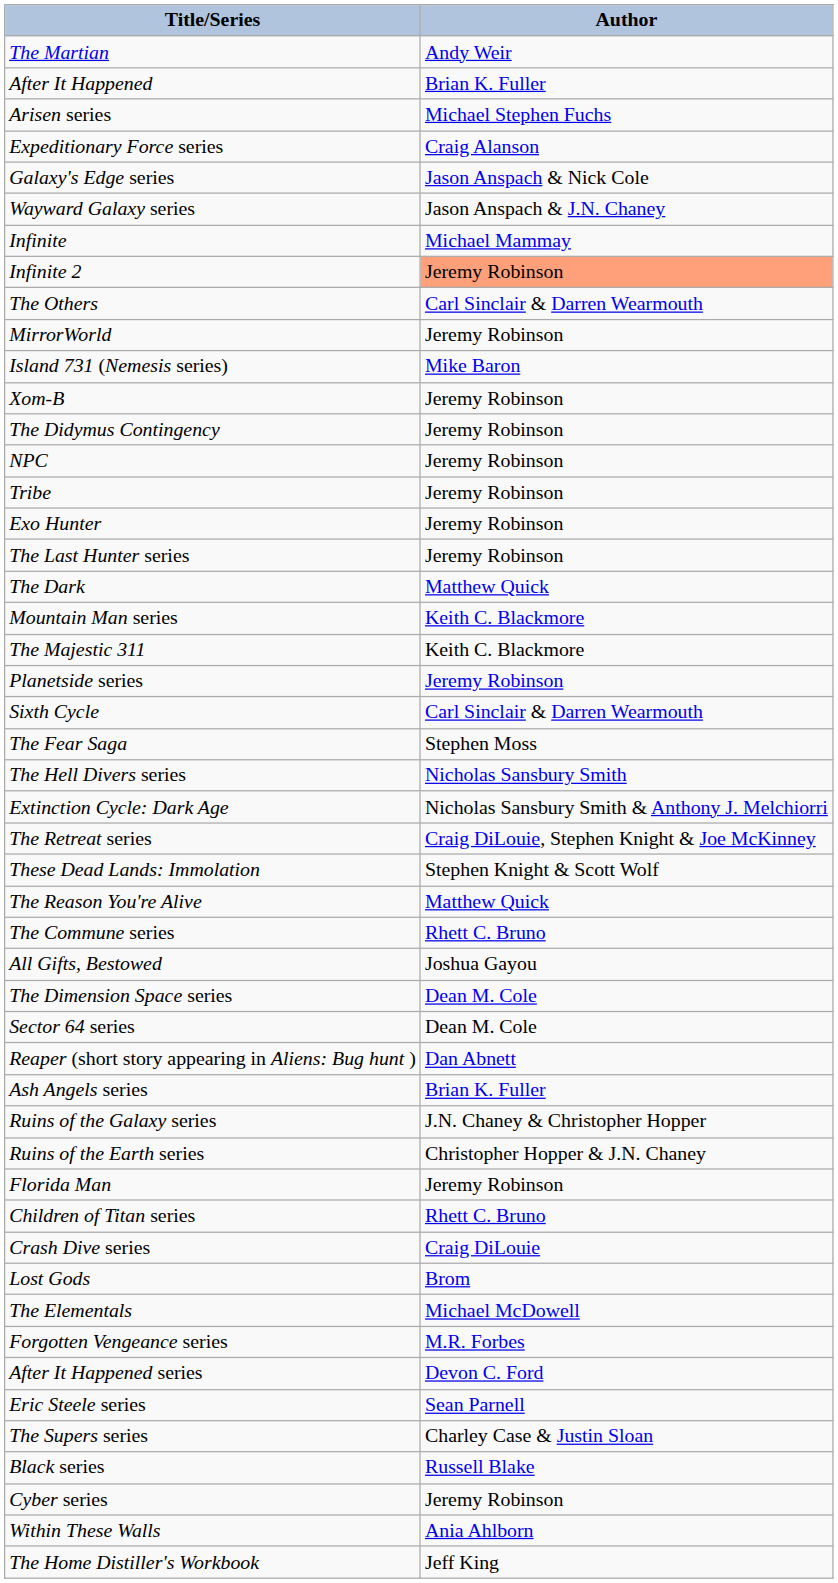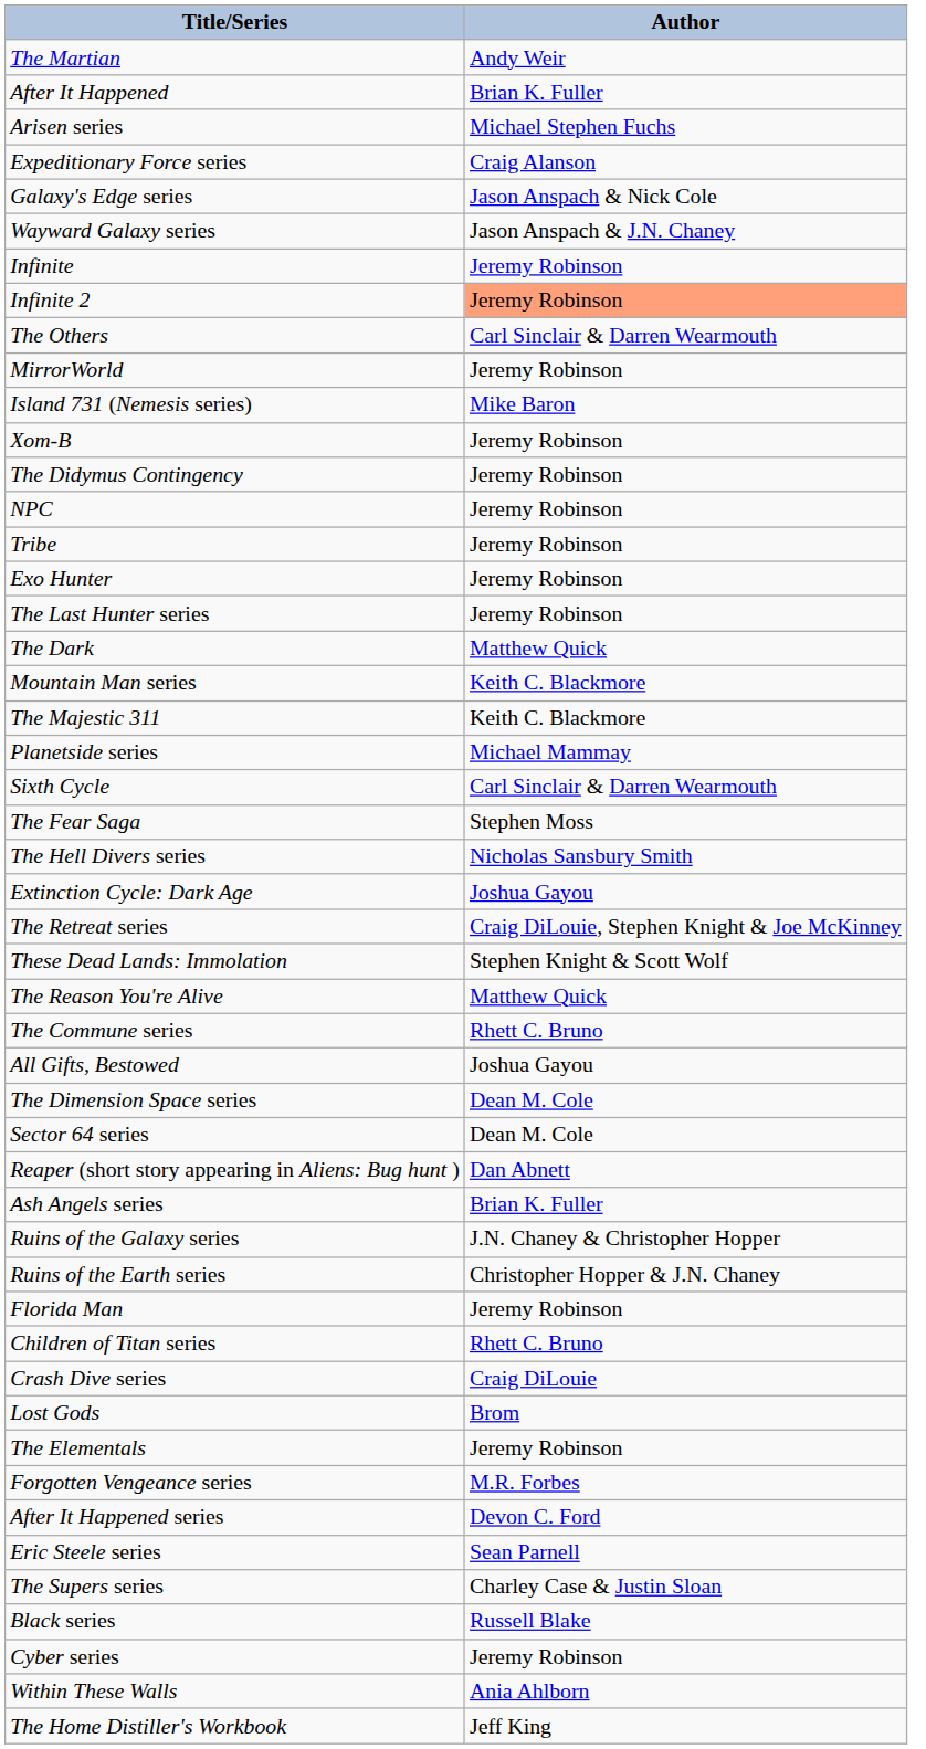Infinite | Author: Michael Mammay -> Jeremy Robinson
Planetside series | Author: Jeremy Robinson -> Michael Mammay
Extinction Cycle: Dark Age | Author: Nicholas Sansbury Smith & Anthony J. Melchiorri -> Joshua Gayou
The Elementals | Author: Michael McDowell -> Jeremy Robinson
